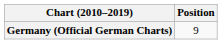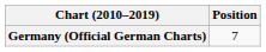Germany (Official German Charts) | Position: 9 -> 7
